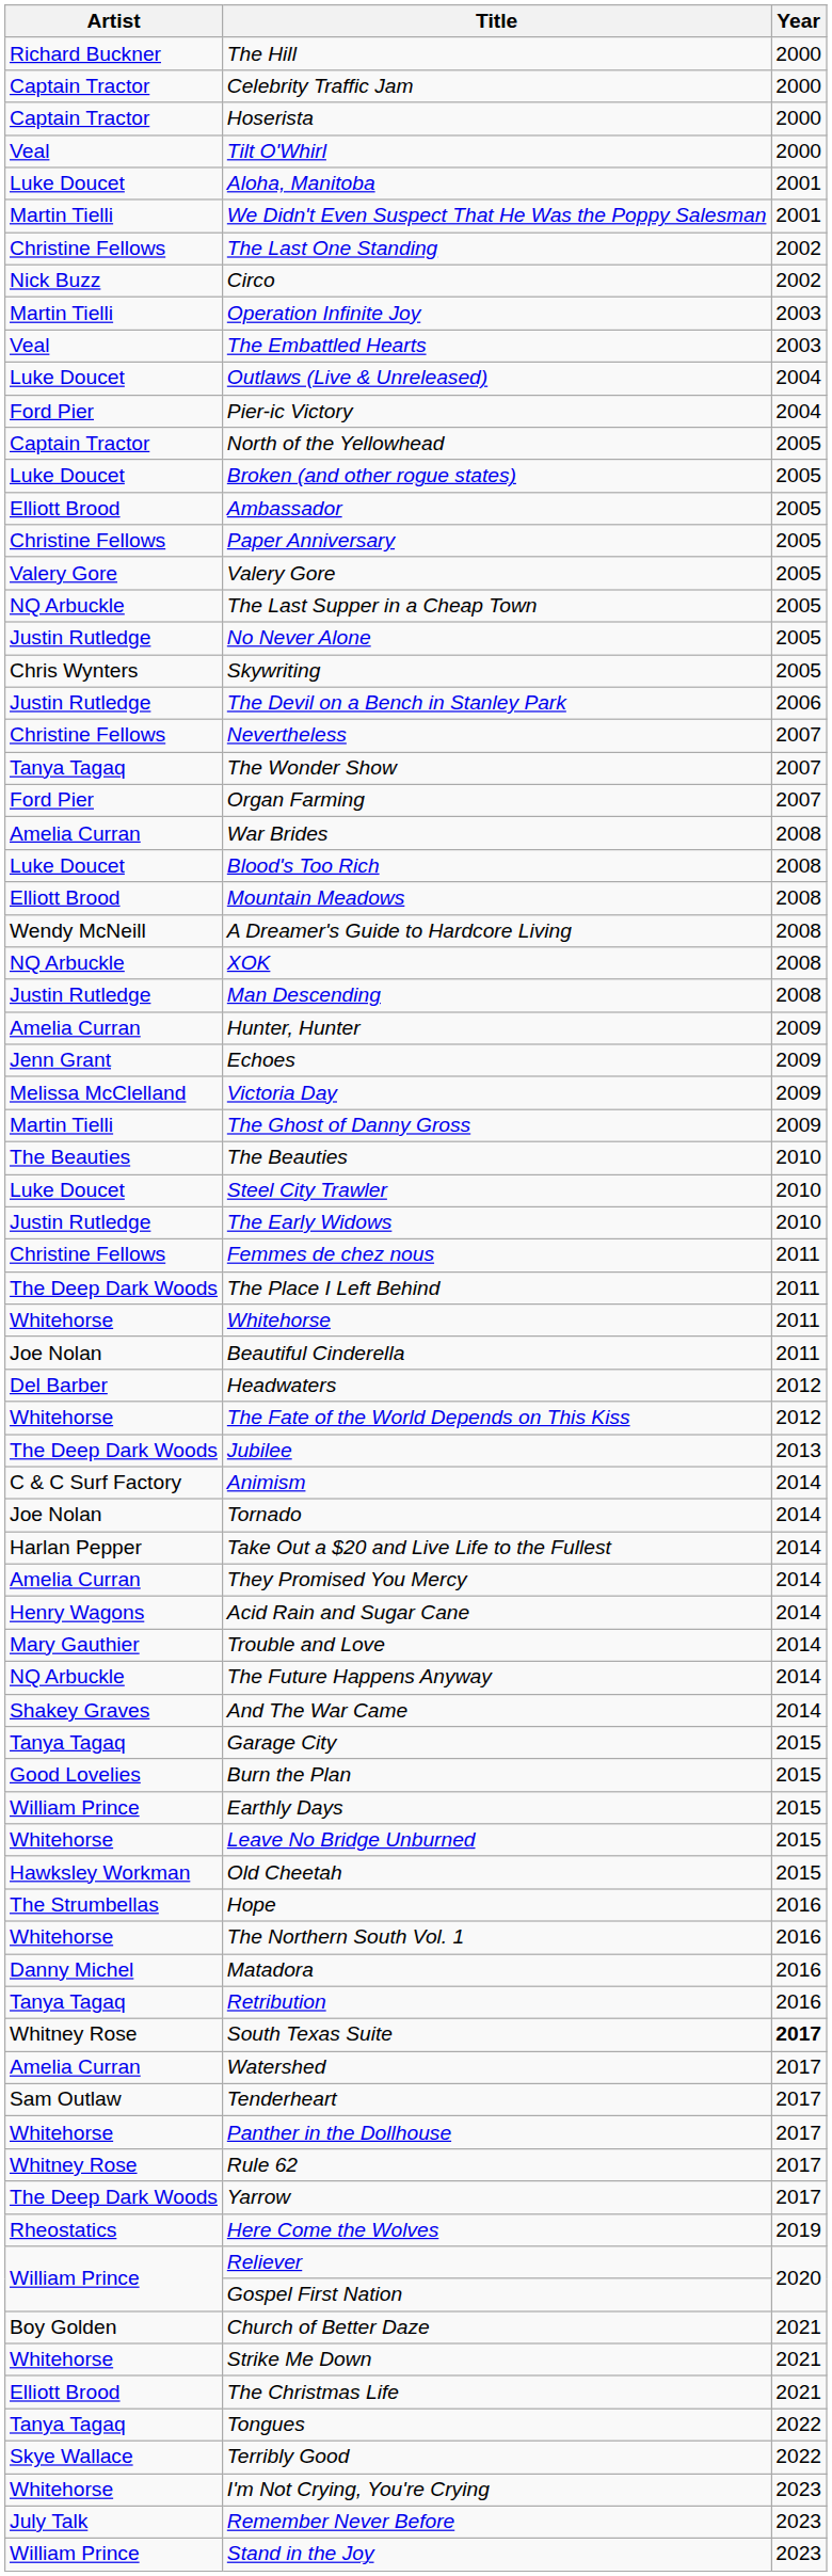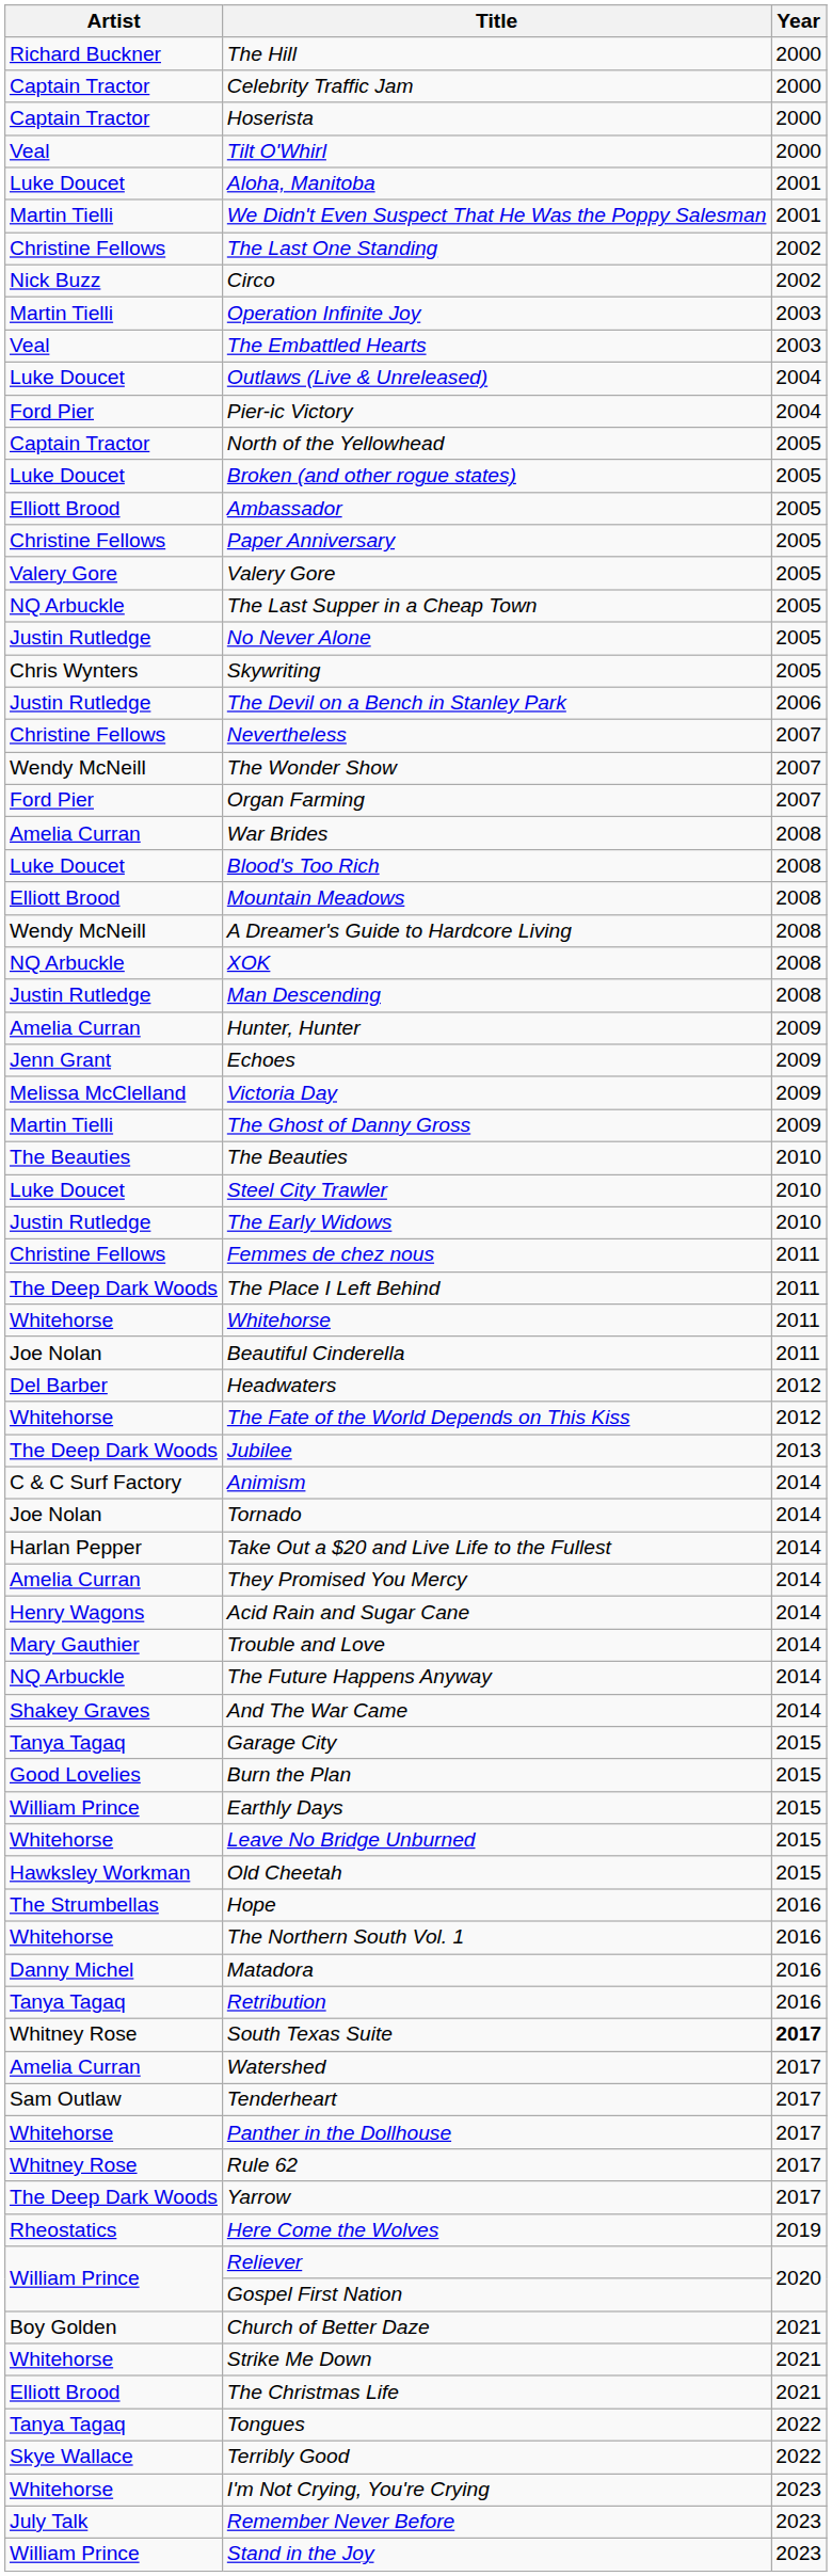The Wonder Show | Artist: Tanya Tagaq -> Wendy McNeill
